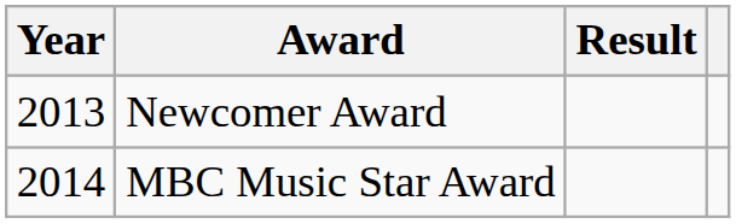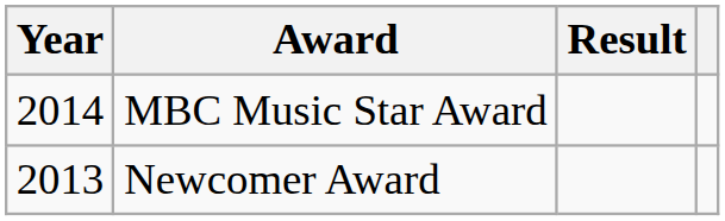rows swapped: Newcomer Award <-> MBC Music Star Award
